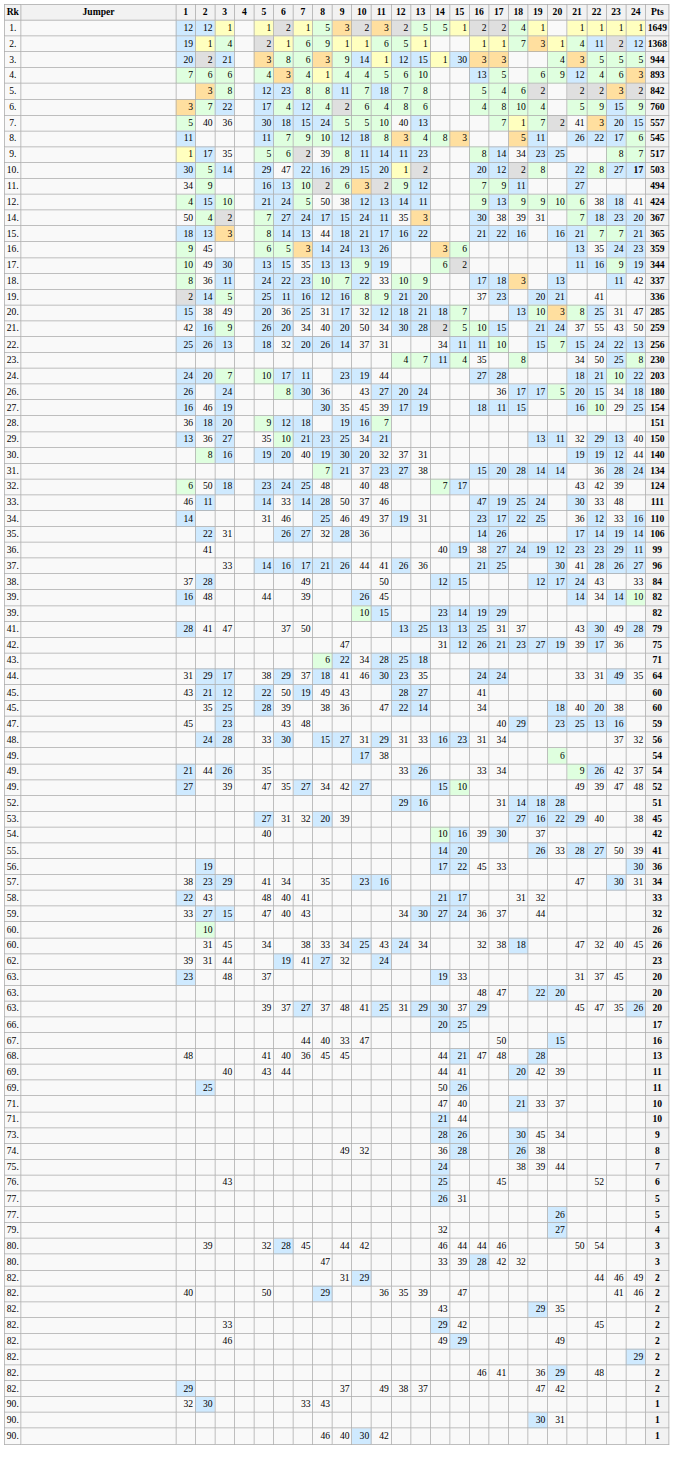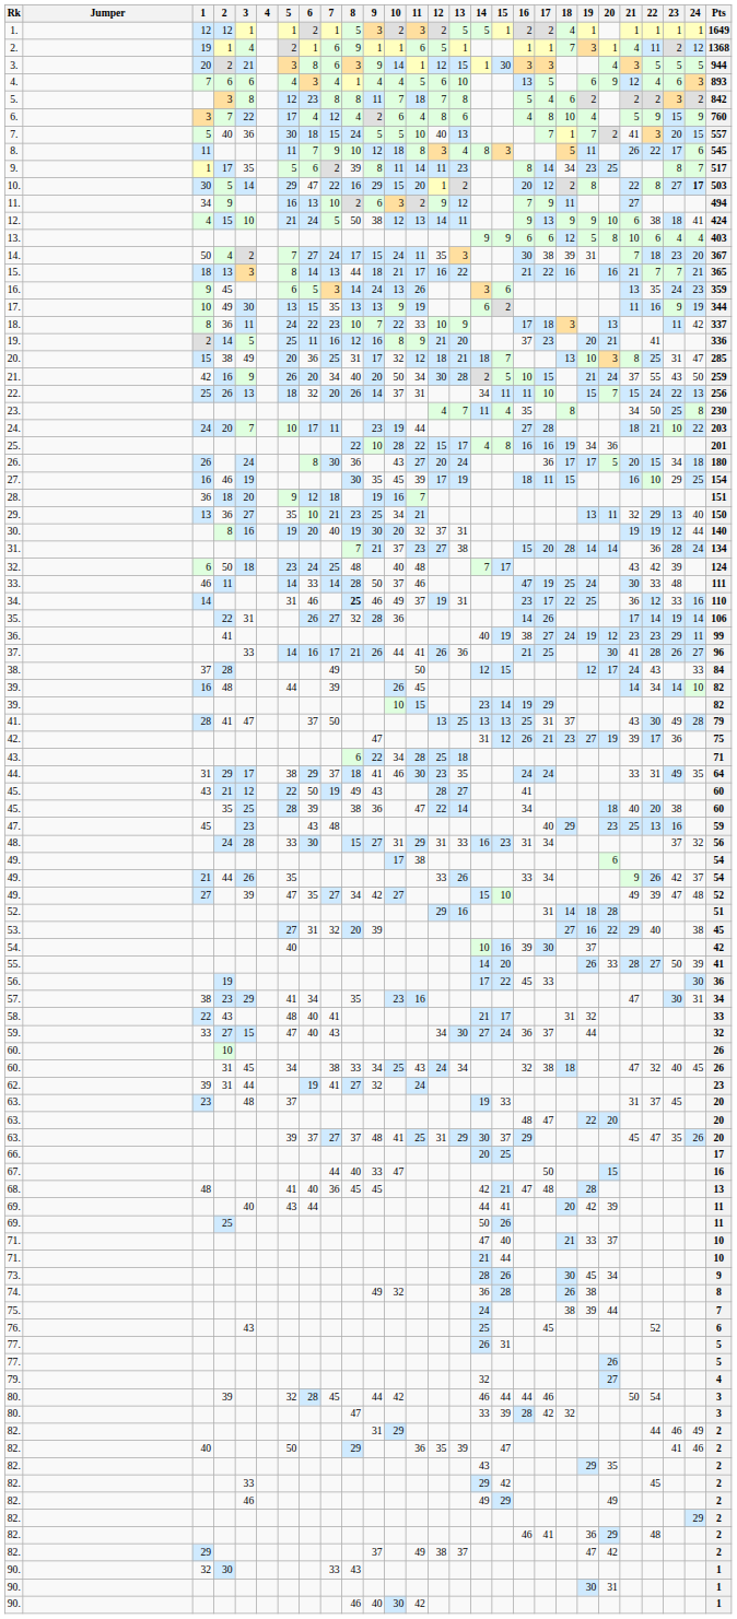+ row: 13. | 9 | 9 | 6 | 6 | 12 | 5 | 8 | 10 | 6 | 4 | 4 | 403
+ row: 25. | 22 | 10 | 28 | 22 | 15 | 17 | 4 | 8 | 16 | 16 | 19 | 34 | 36 | 201
34. | 8: normal -> bold
68. | 14: 44 -> 42
